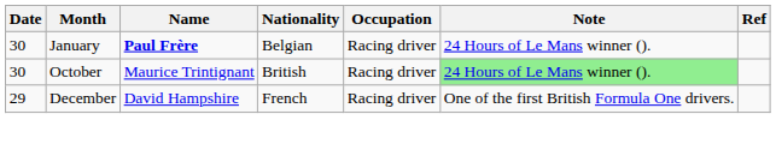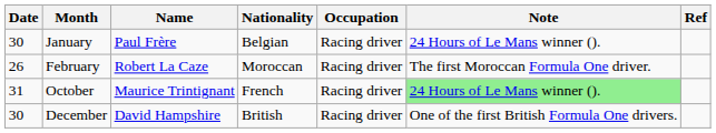January | Name: bold -> normal
+ row: 26 | February | Robert La Caze | Moroccan | Racing driver | The first Moroccan Formula One driver.
October | Date: 30 -> 31
October | Nationality: British -> French
December | Date: 29 -> 30
December | Nationality: French -> British
